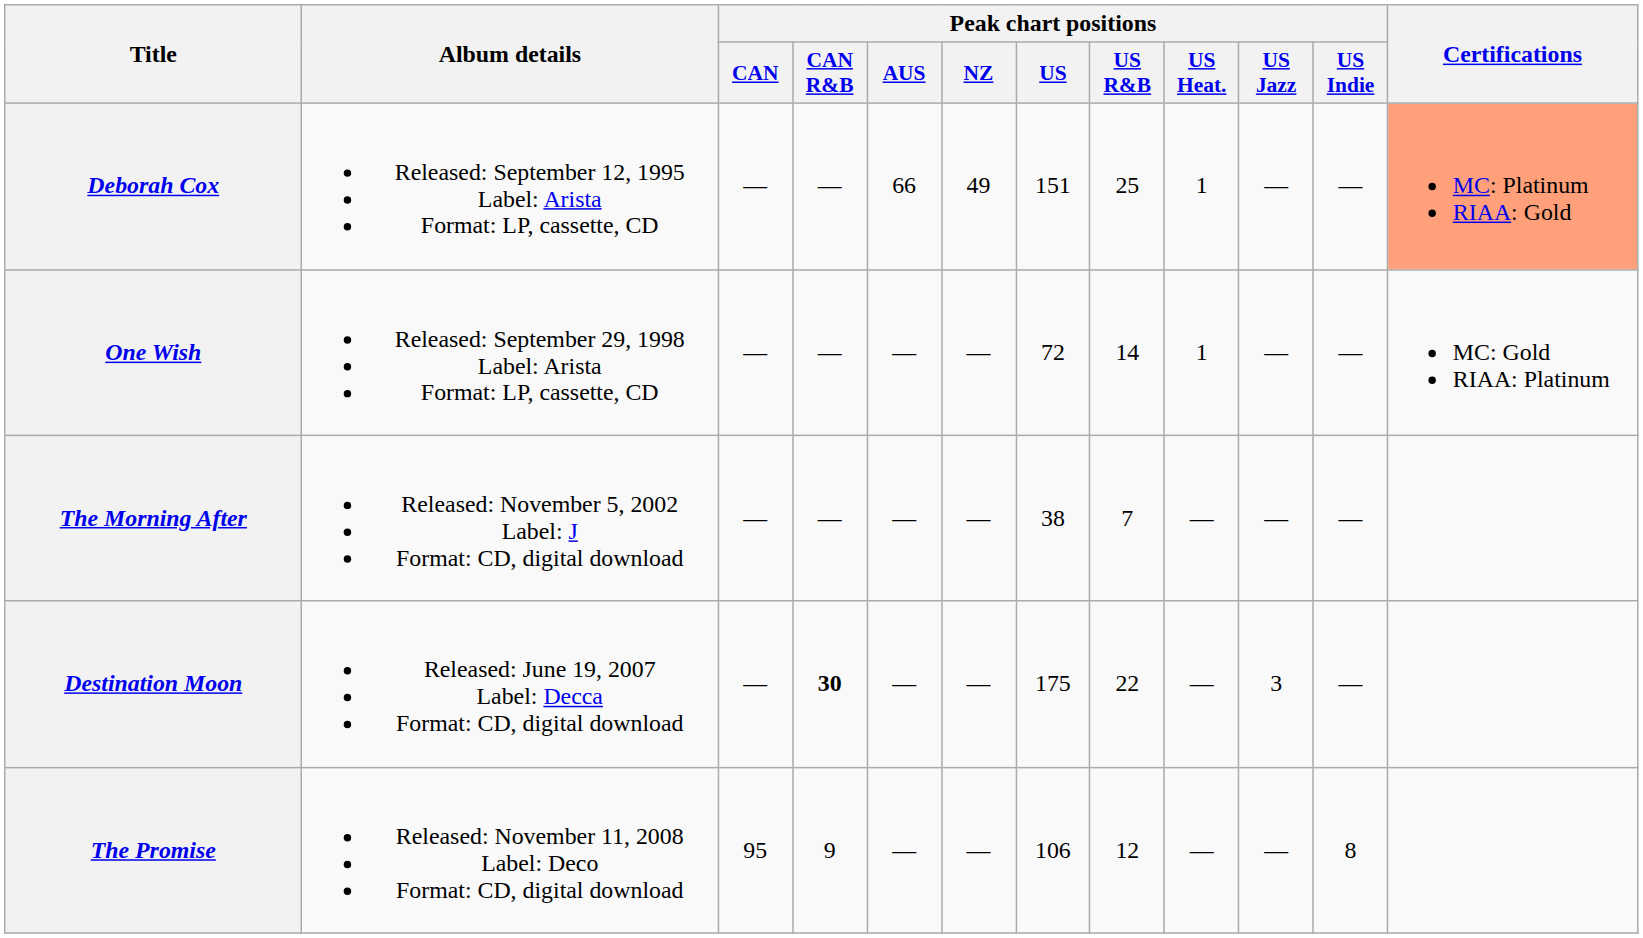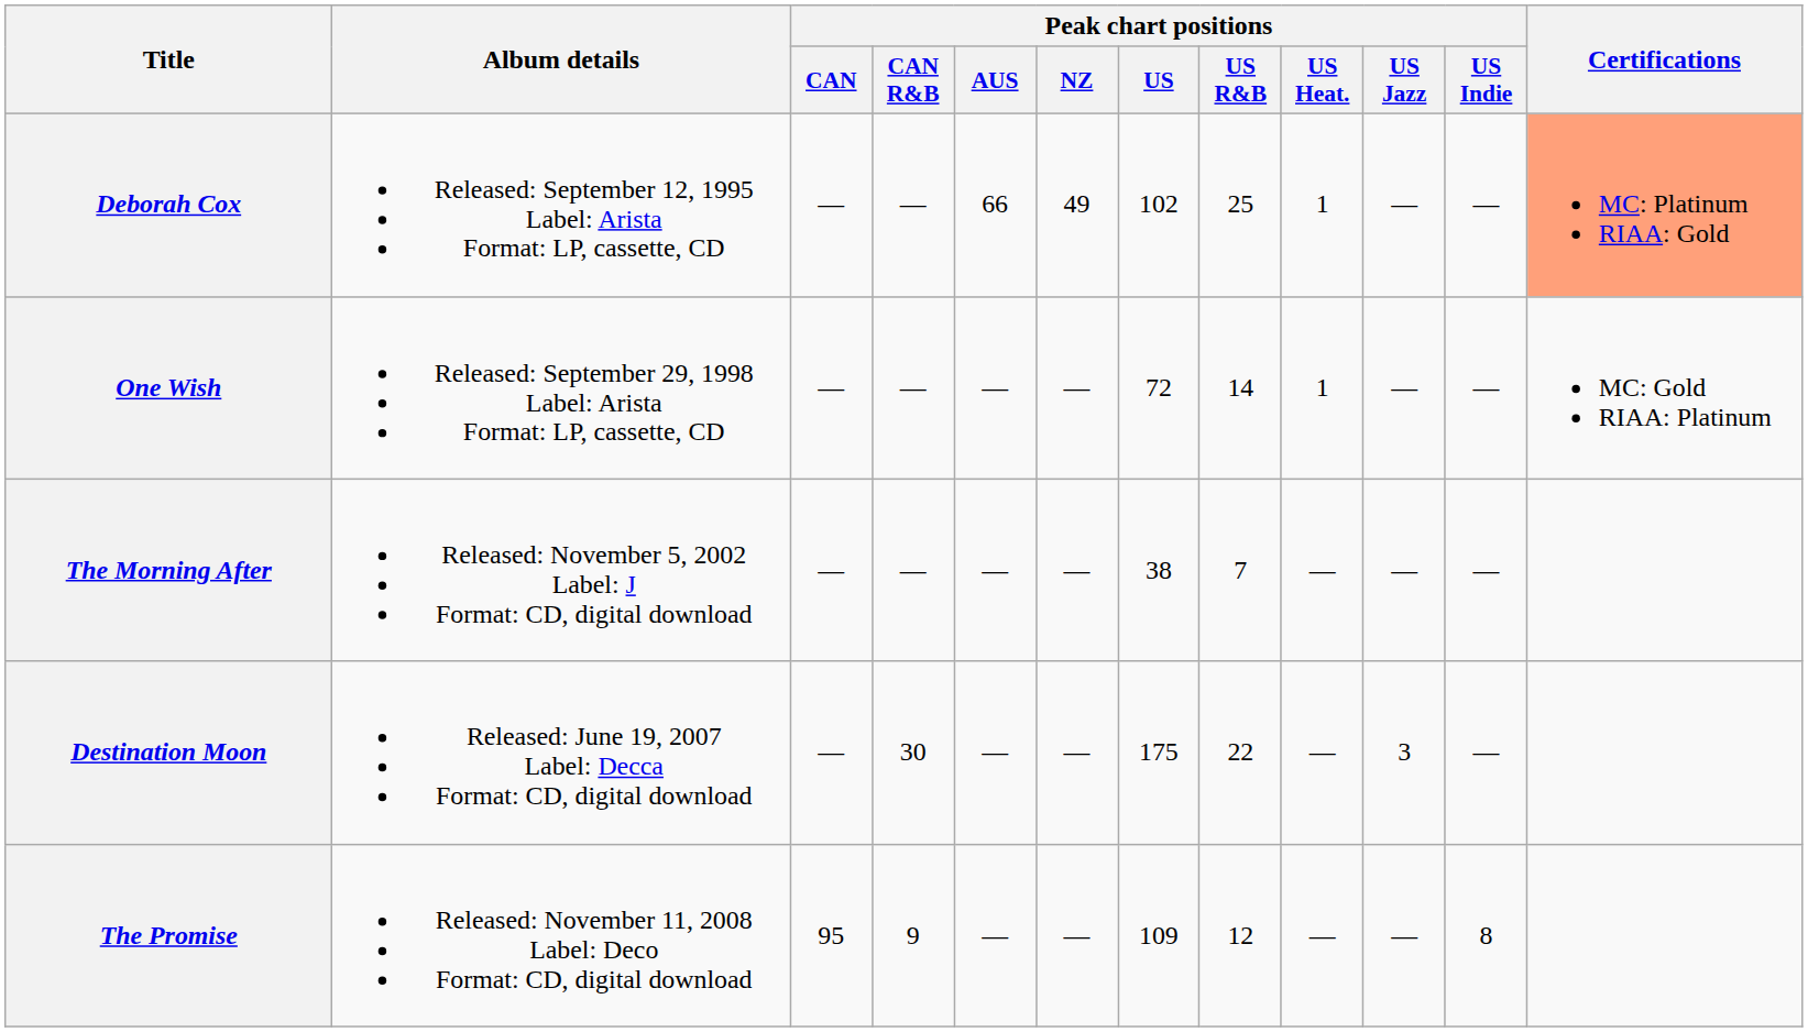Deborah Cox | Peak chart positions / US: 151 -> 102
Destination Moon | Peak chart positions / CAN R&B: bold -> normal
The Promise | Peak chart positions / US: 106 -> 109
